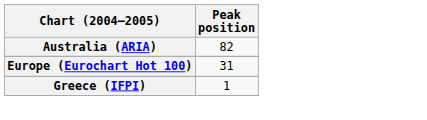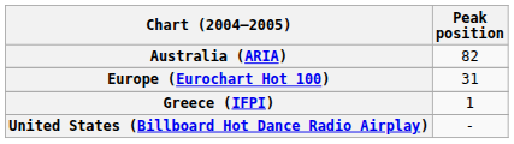+ row: United States (Billboard Hot Dance Radio Airplay) | -
